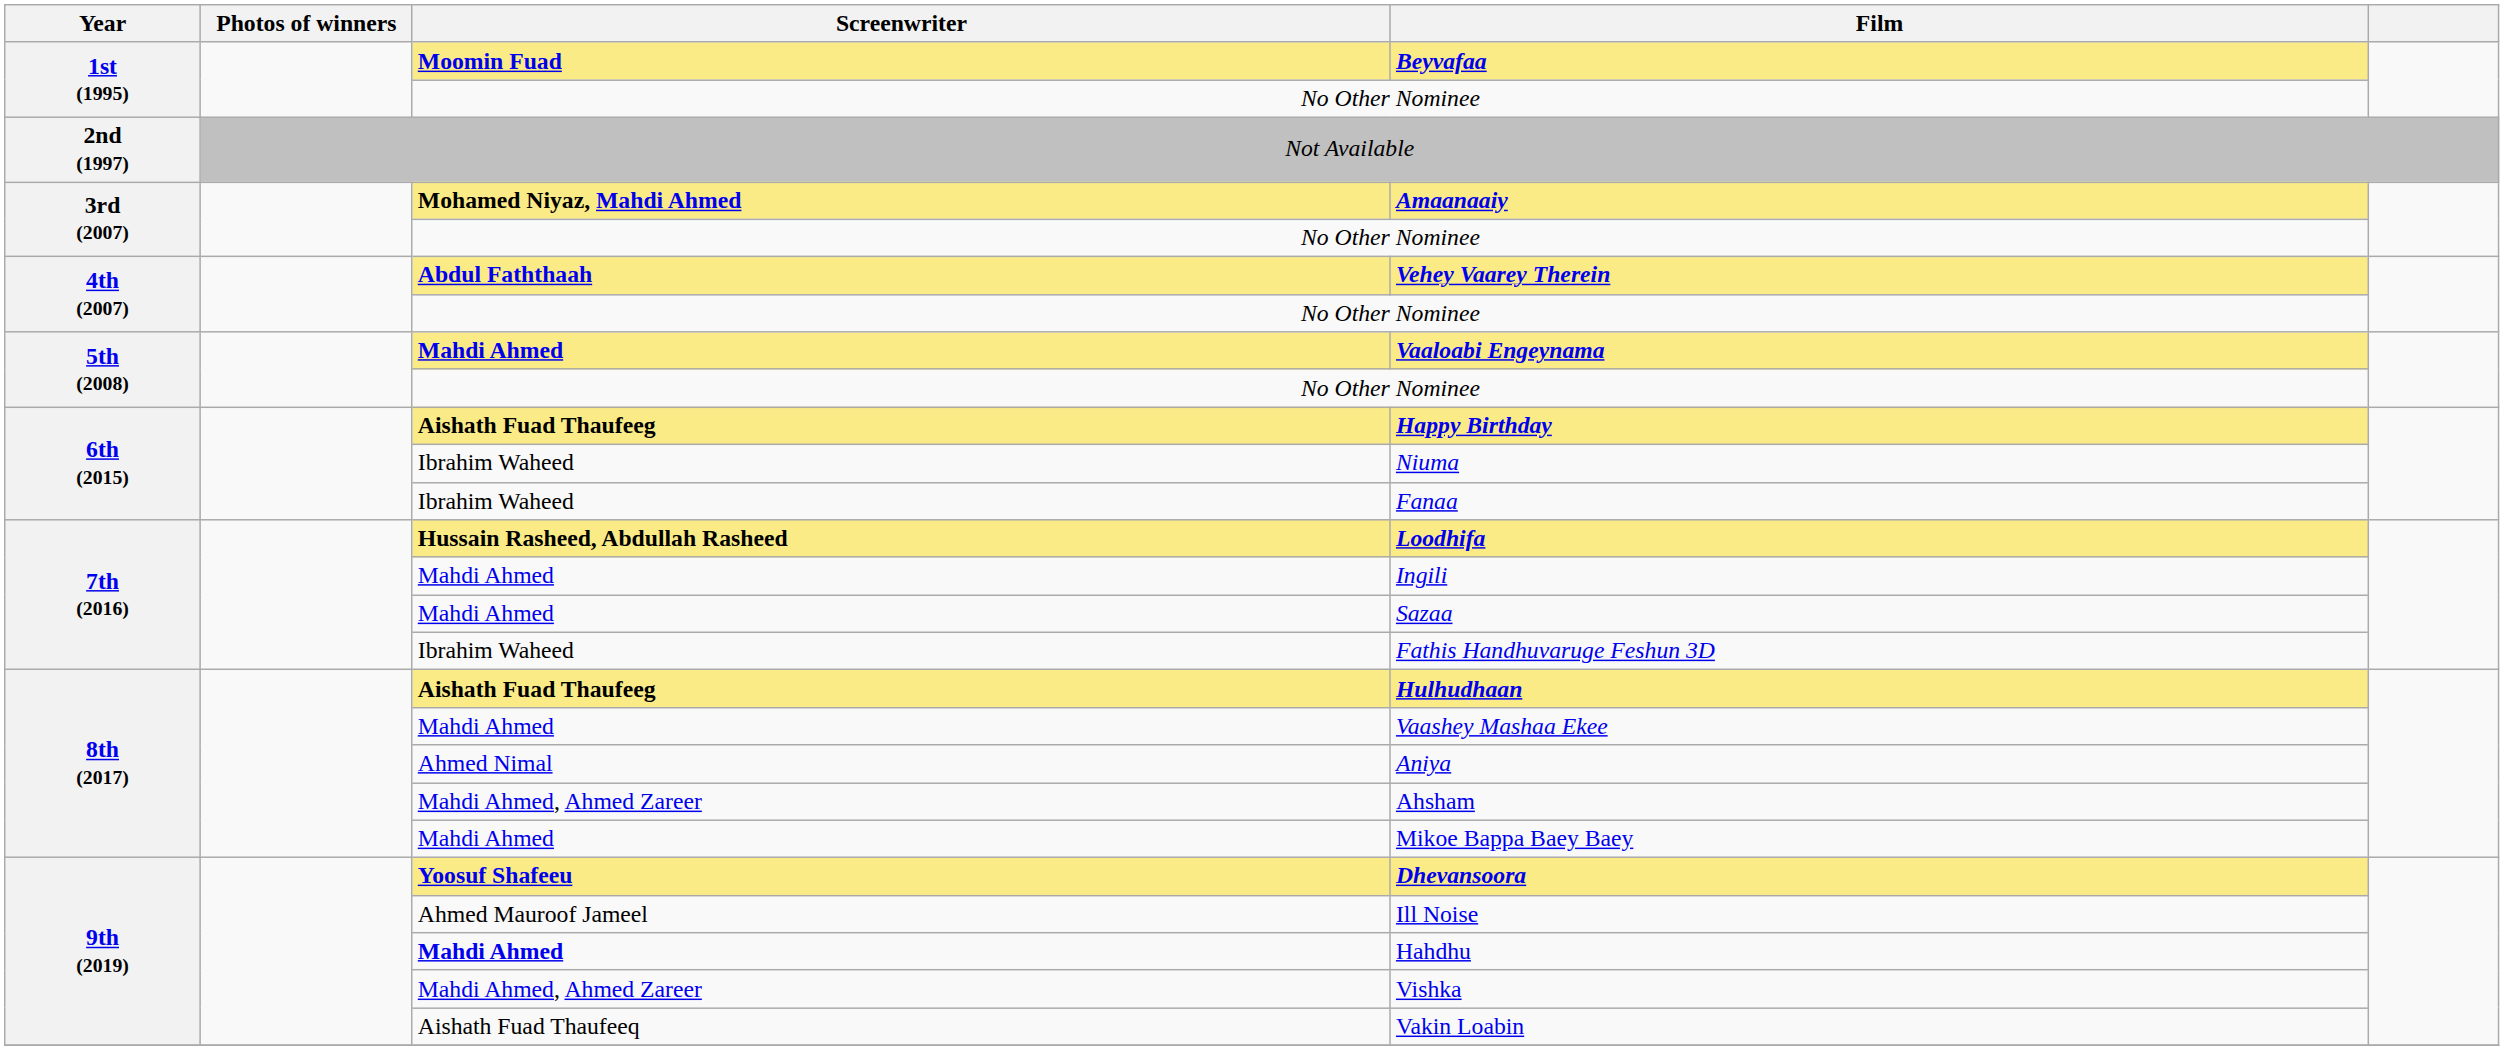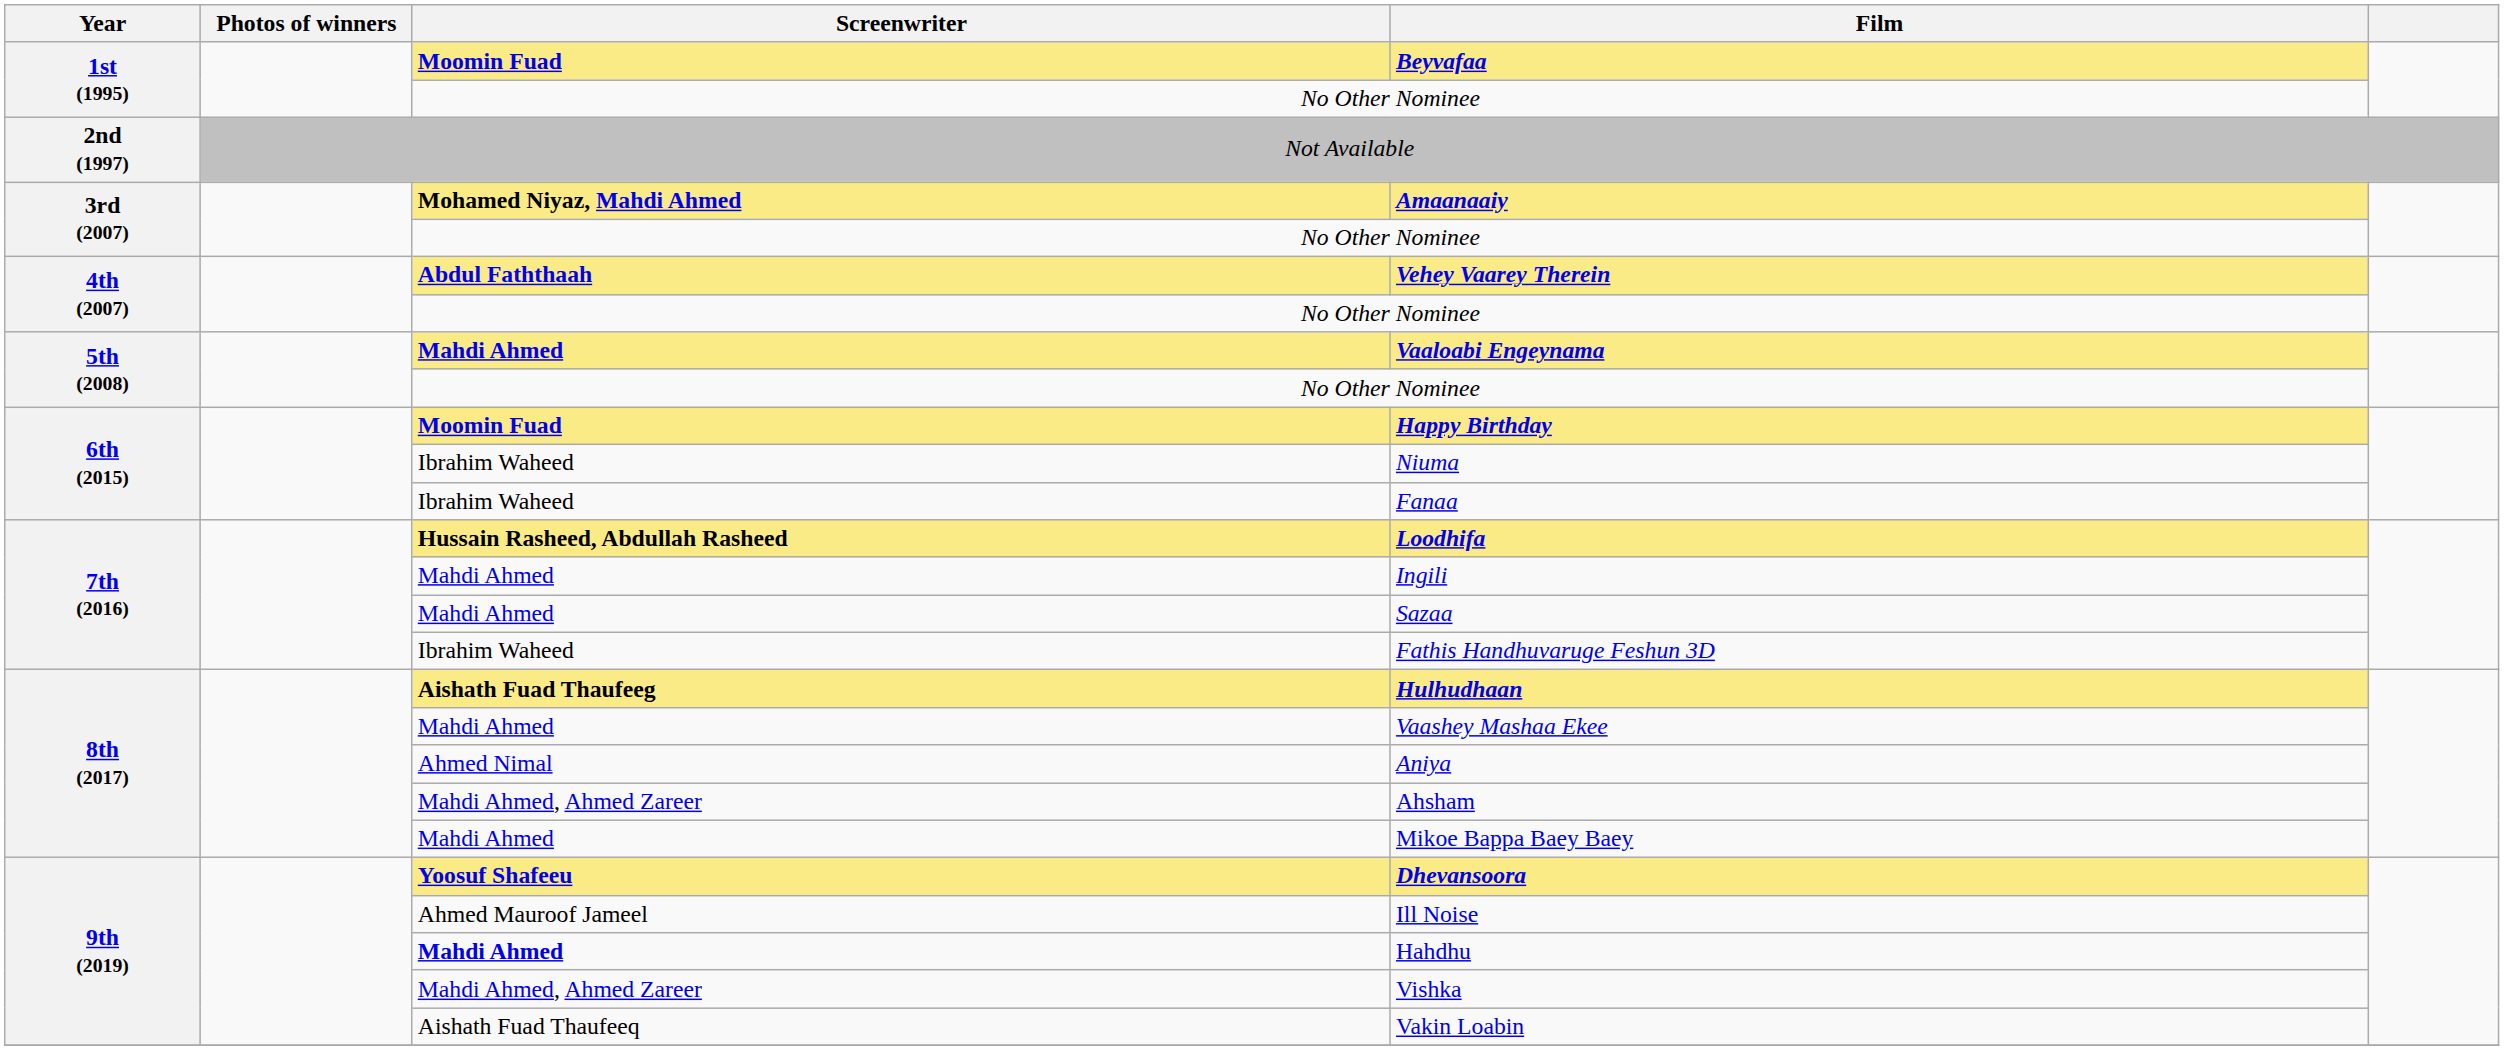Happy Birthday | Screenwriter: Aishath Fuad Thaufeeg -> Moomin Fuad
